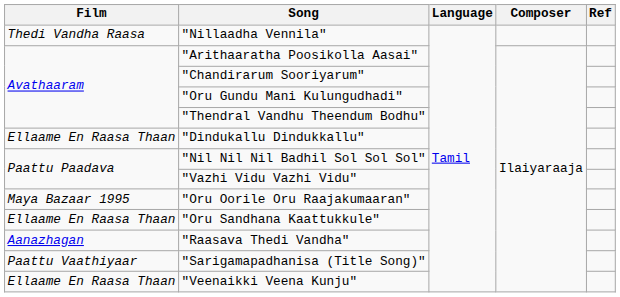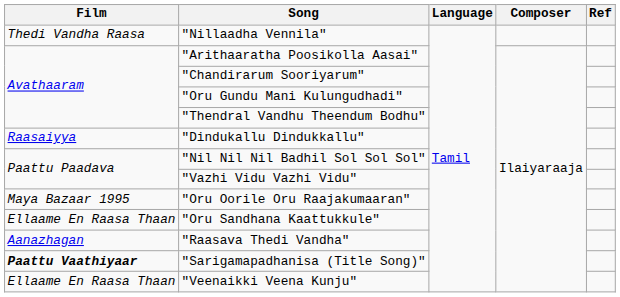"Dindukallu Dindukkallu" | Film: Ellaame En Raasa Thaan -> Raasaiyya
"Sarigamapadhanisa (Title Song)" | Film: normal -> bold
